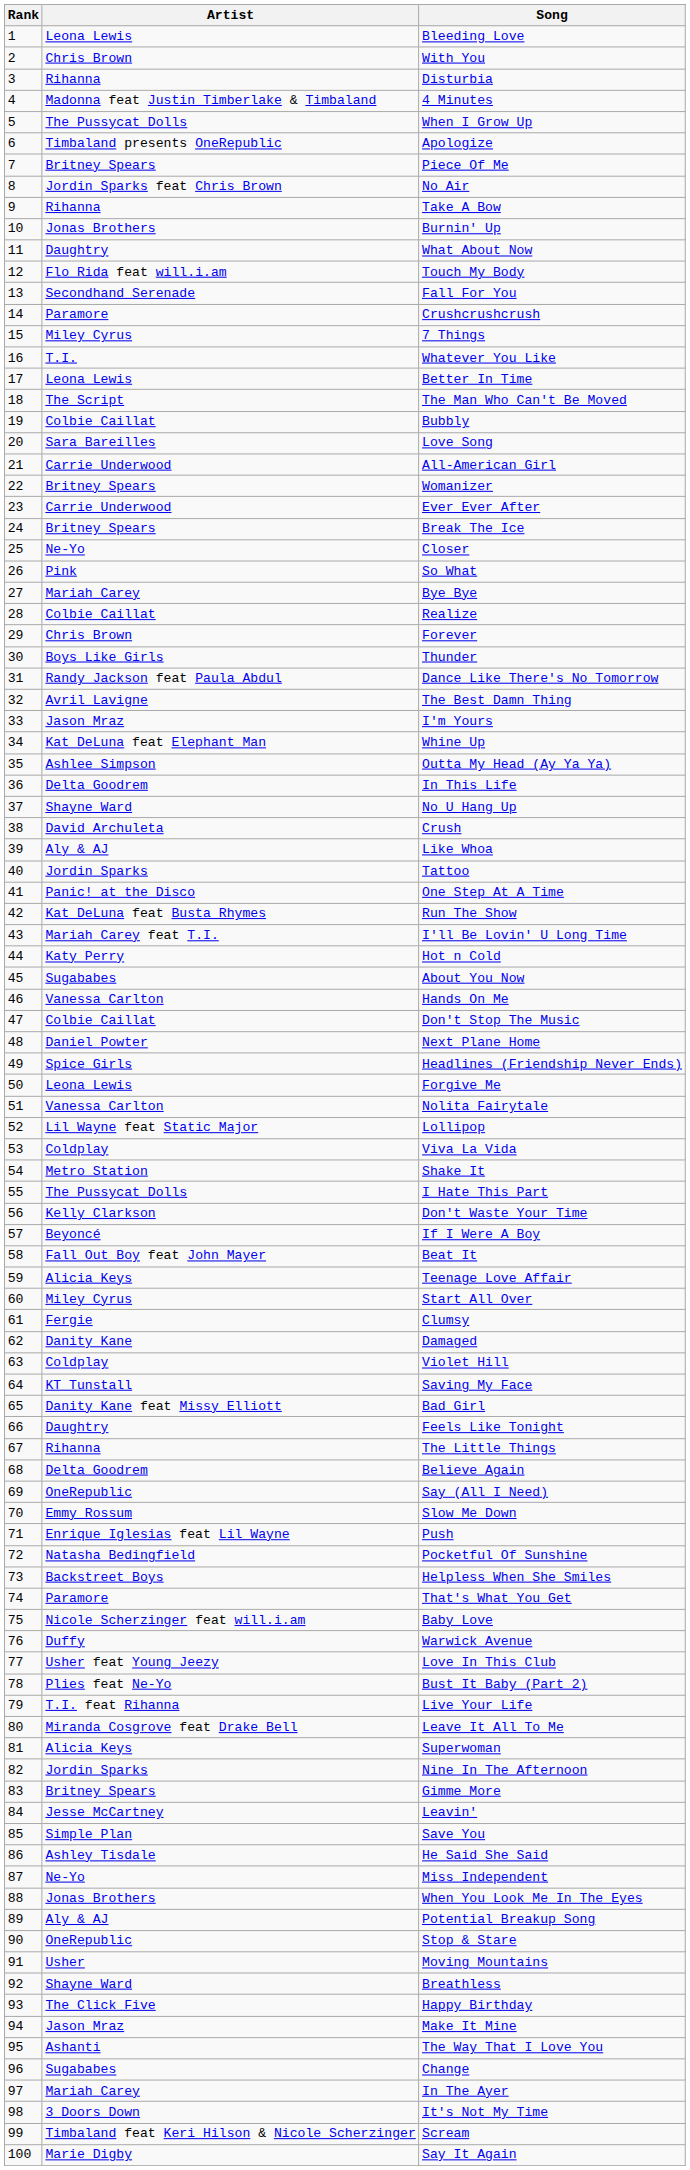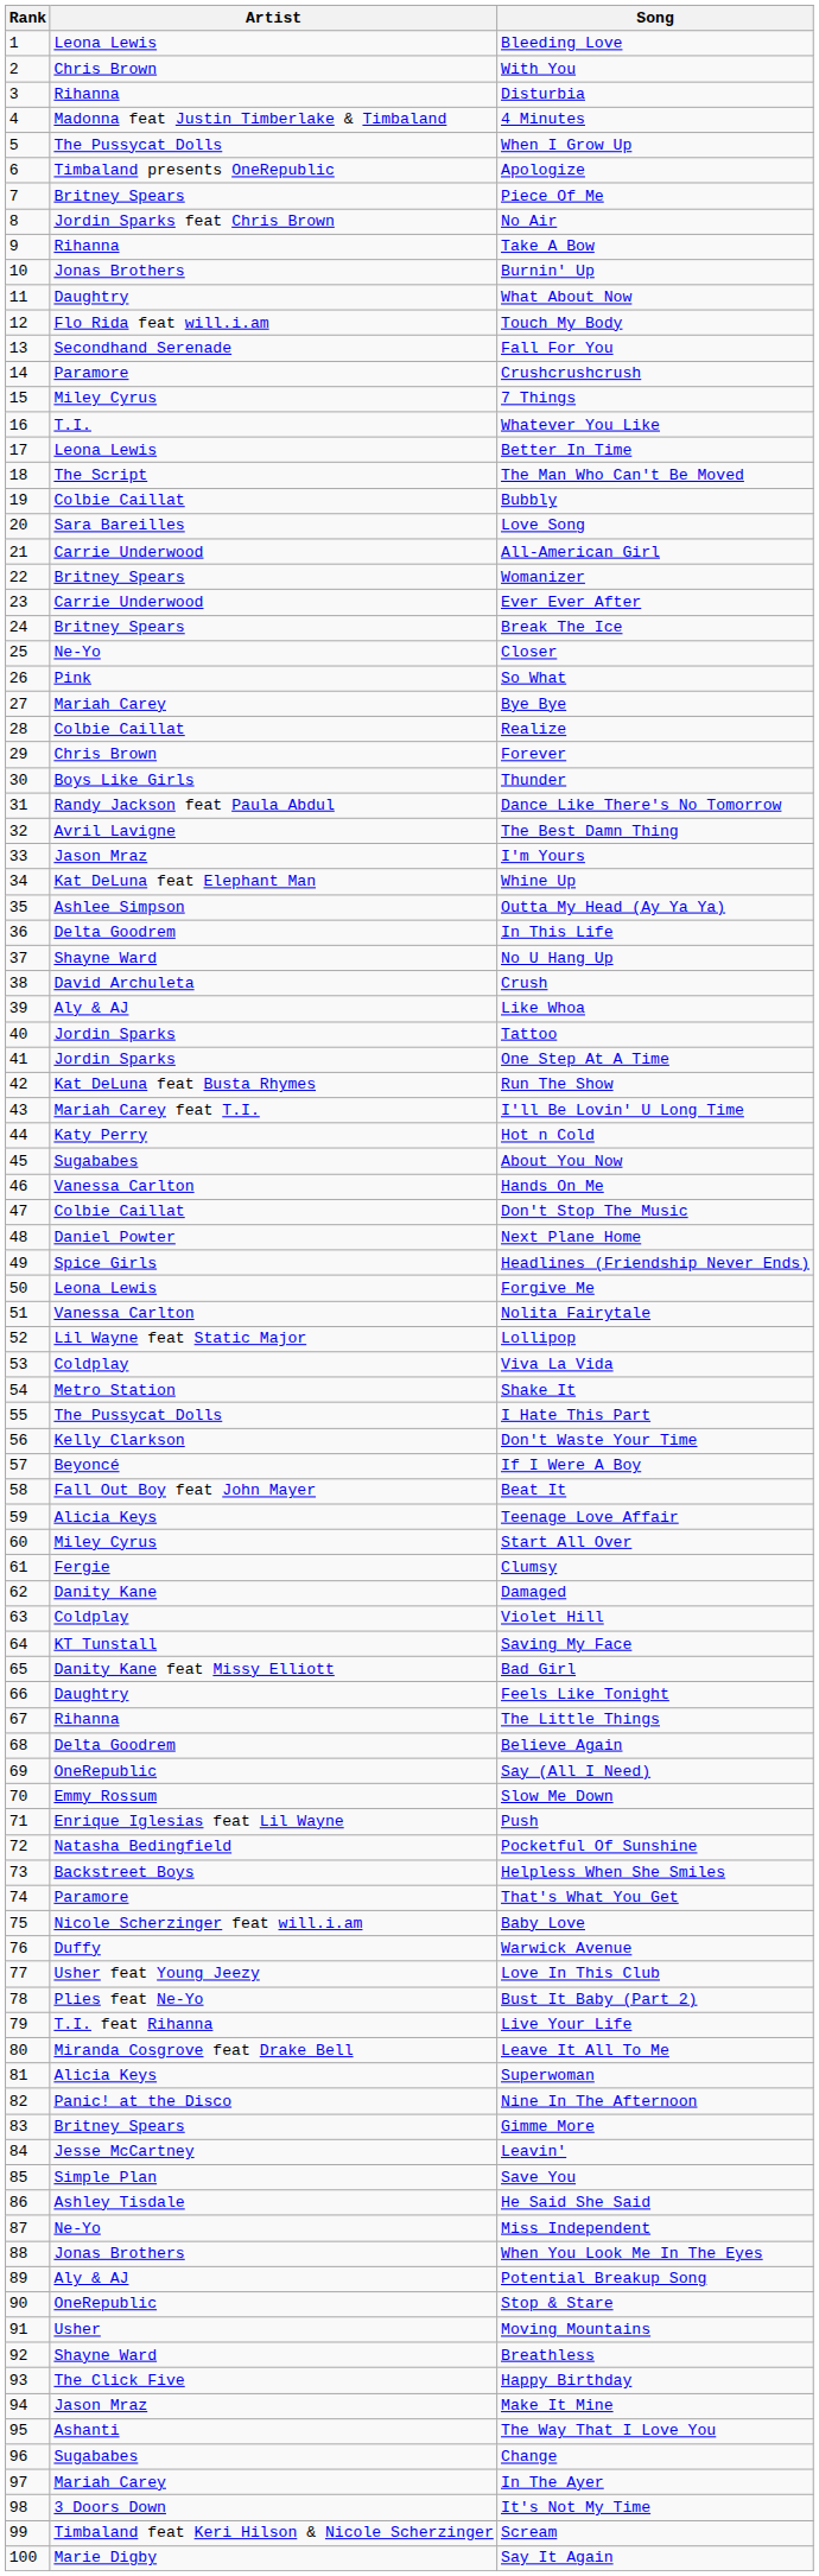One Step At A Time | Artist: Panic! at the Disco -> Jordin Sparks
Nine In The Afternoon | Artist: Jordin Sparks -> Panic! at the Disco
